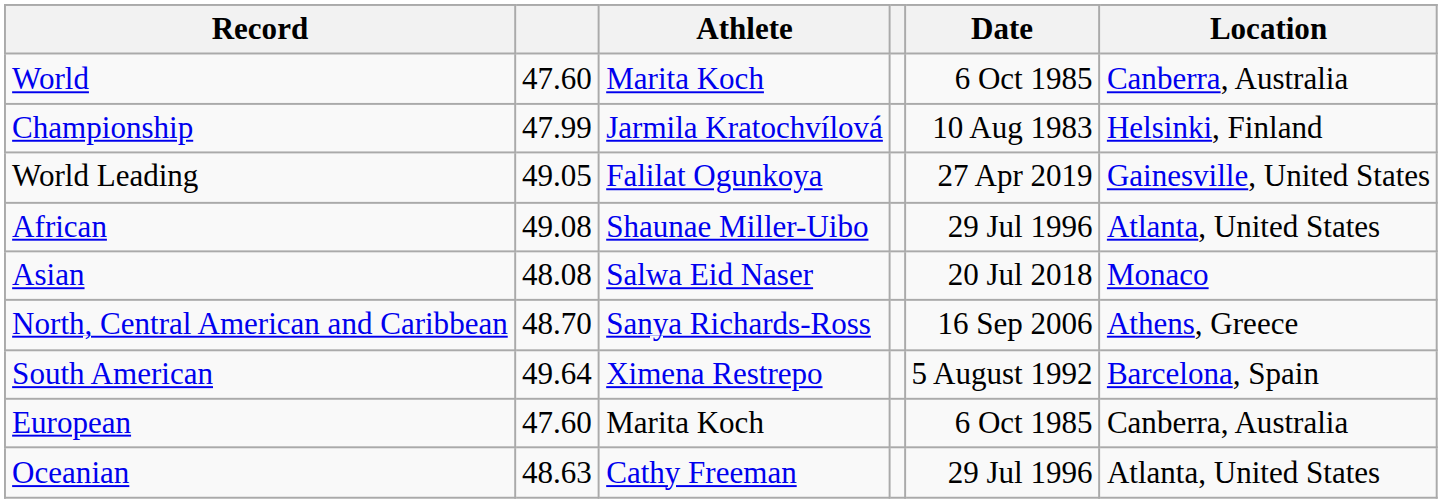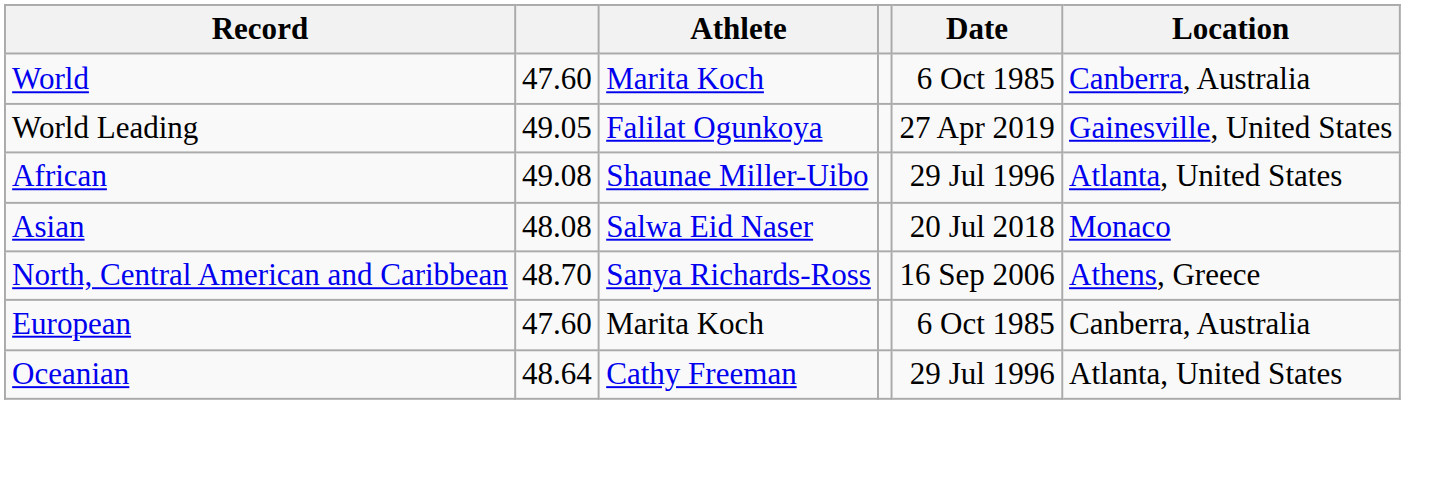- row: Championship | 47.99 | Jarmila Kratochvílová | 10 Aug 1983 | Helsinki, Finland
- row: South American | 49.64 | Ximena Restrepo | 5 August 1992 | Barcelona, Spain
Oceanian | column 2: 48.63 -> 48.64
